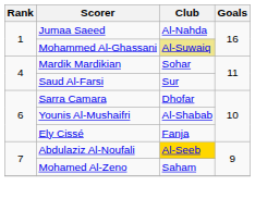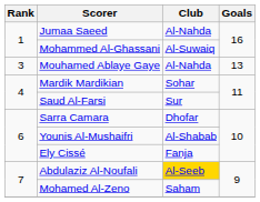Mohammed Al-Ghassani | Club: khaki background -> no background
+ row: 3 | Mouhamed Ablaye Gaye | Al-Nahda | 13
